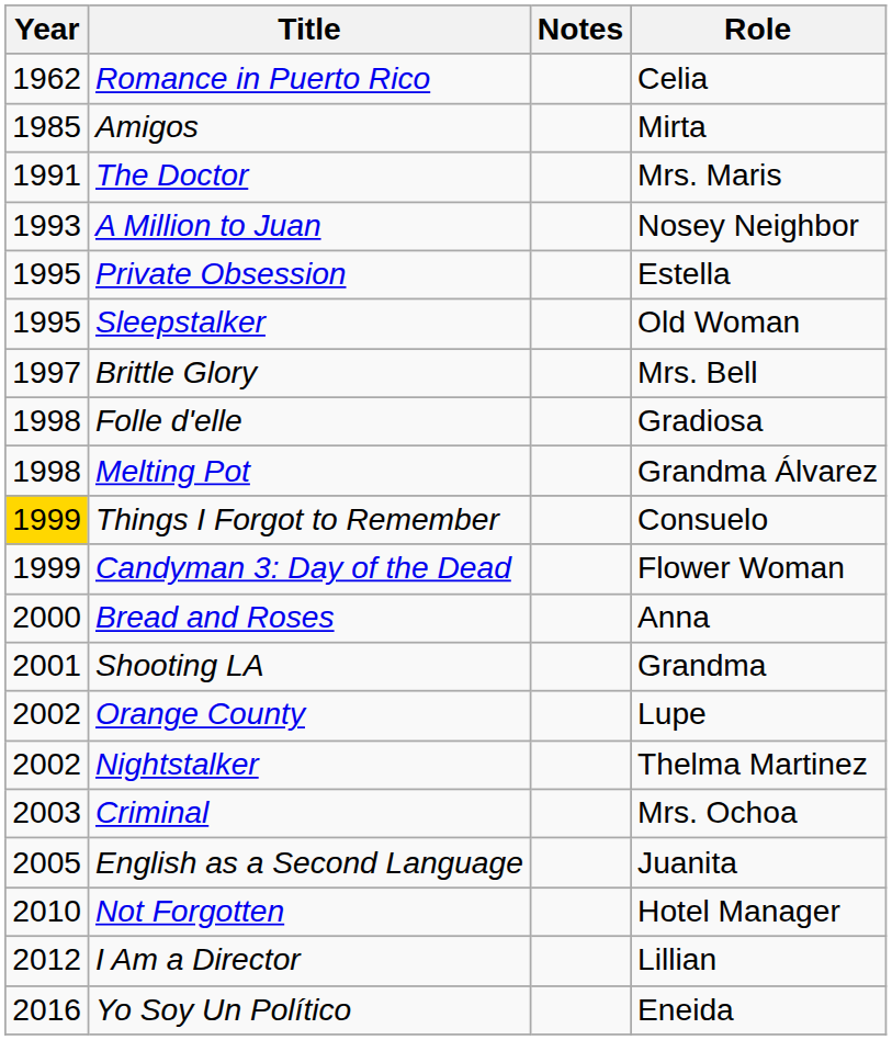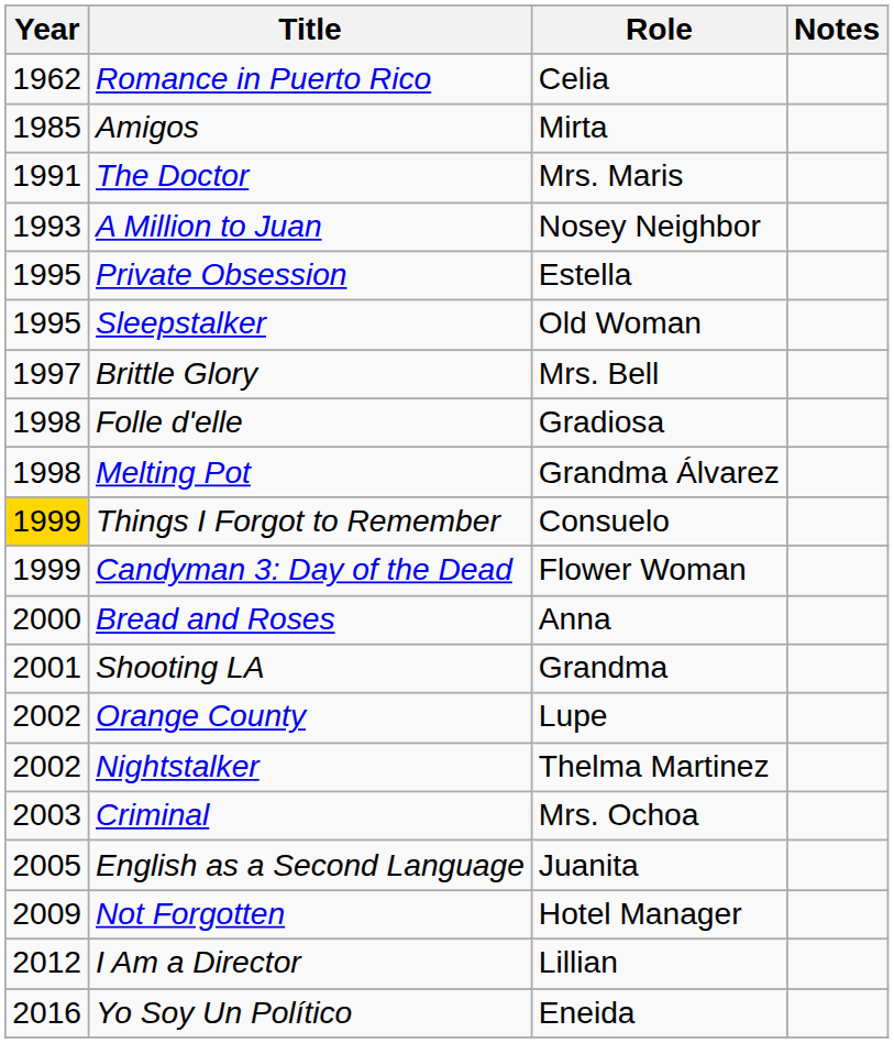columns swapped: Role <-> Notes
Not Forgotten | Year: 2010 -> 2009
